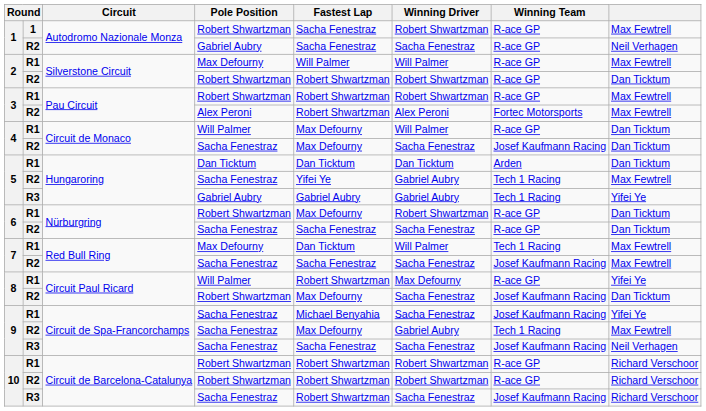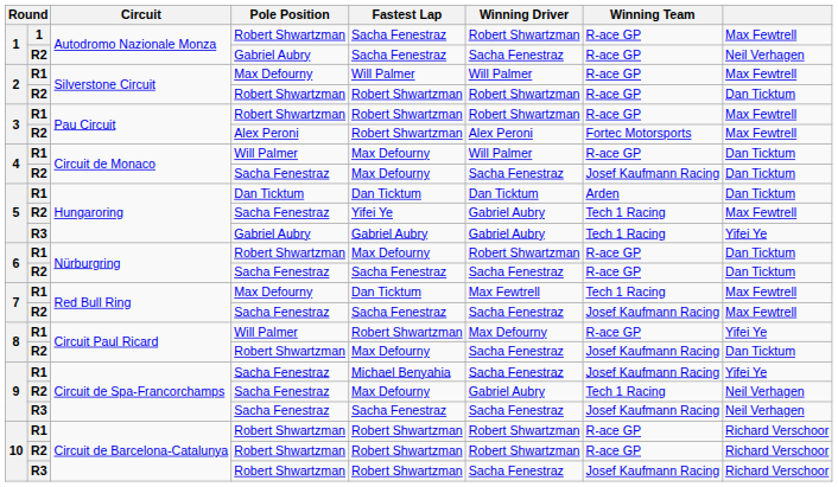7 / R1 | Winning Driver: Will Palmer -> Max Fewtrell
9 / R2 | column 8: Max Fewtrell -> Neil Verhagen
10 / R3 | Pole Position: Sacha Fenestraz -> Robert Shwartzman
